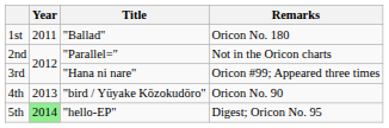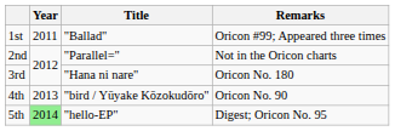1st | Remarks: Oricon No. 180 -> Oricon #99; Appeared three times
3rd | Remarks: Oricon #99; Appeared three times -> Oricon No. 180
